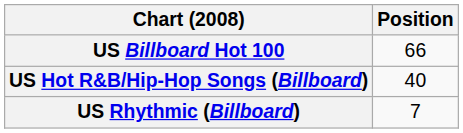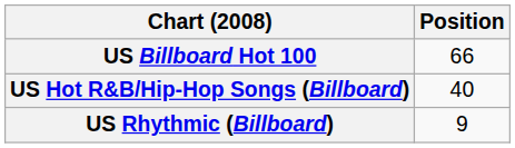US Rhythmic (Billboard) | Position: 7 -> 9
